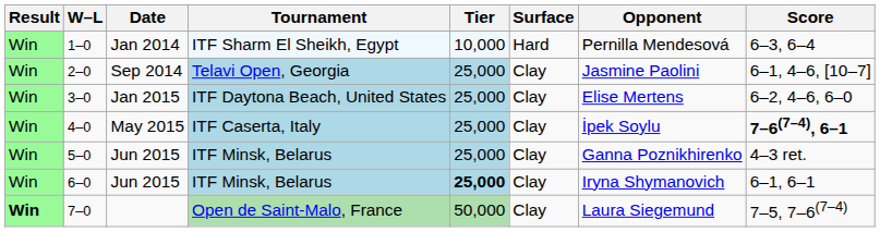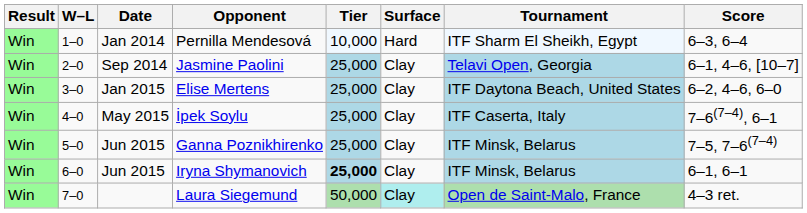columns swapped: Tournament <-> Opponent
4–0 | Score: bold -> normal
5–0 | Score: 4–3 ret. -> 7–5, 7–6(7–4)
7–0 | Result: bold -> normal
7–0 | Surface: no background -> paleturquoise background
7–0 | Score: 7–5, 7–6(7–4) -> 4–3 ret.
